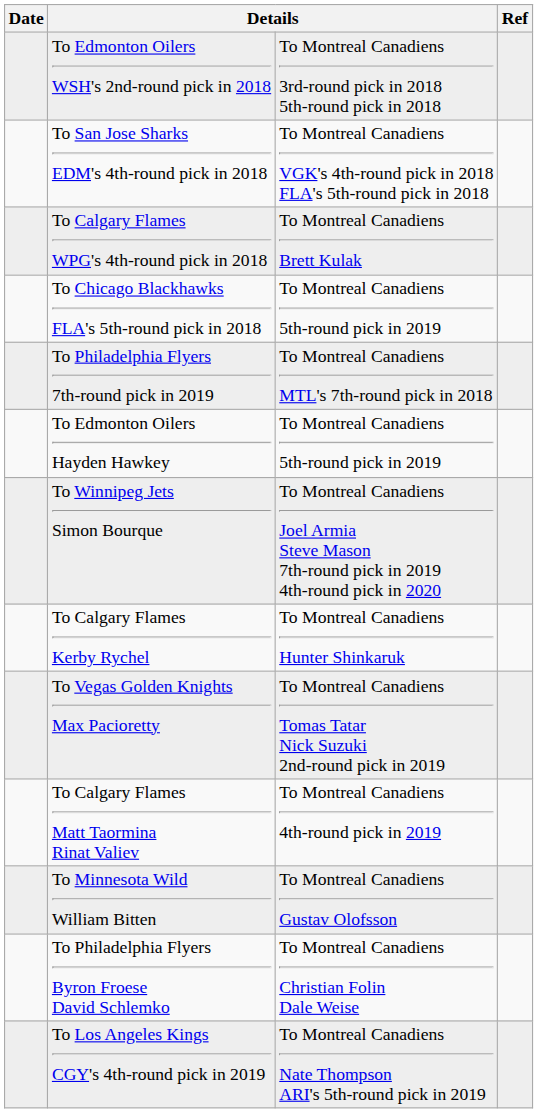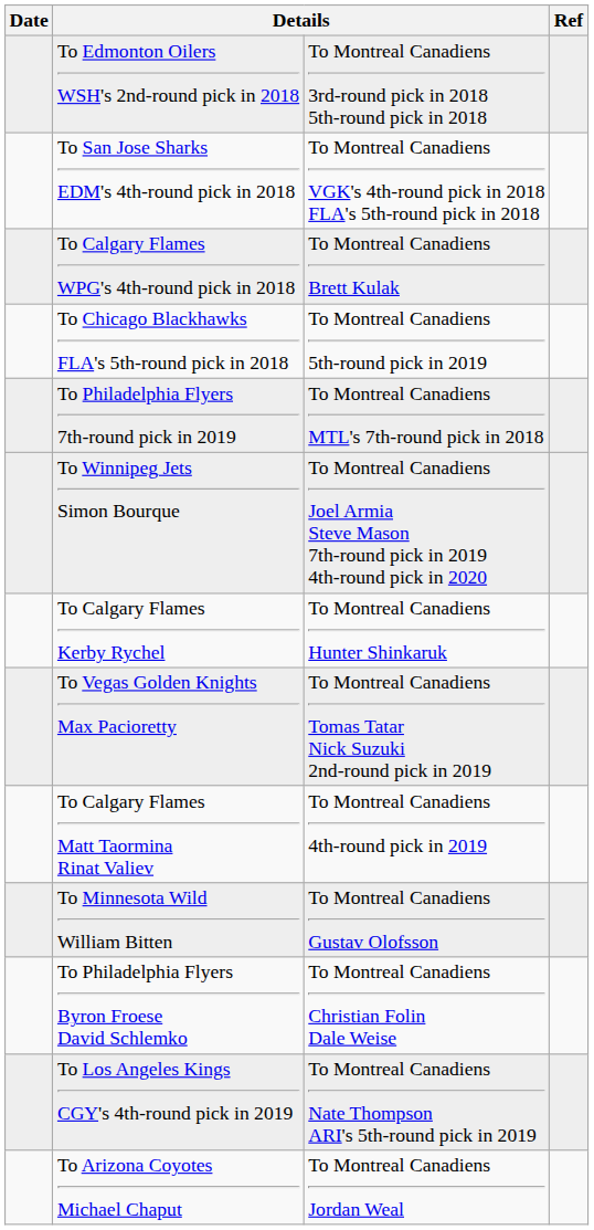- row: To Edmonton Oilers Hayden Hawkey | To Montreal Canadiens 5th-round pick in 2019
+ row: To Arizona Coyotes Michael Chaput | To Montreal Canadiens Jordan Weal
